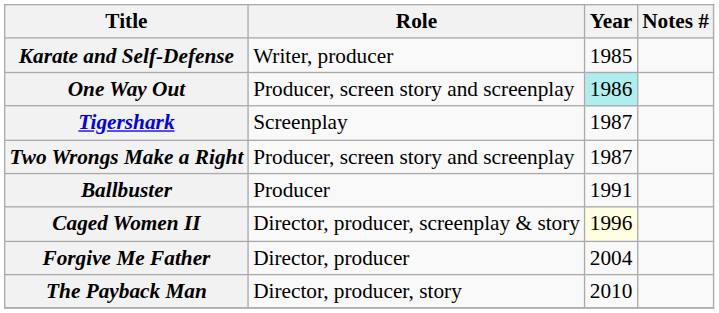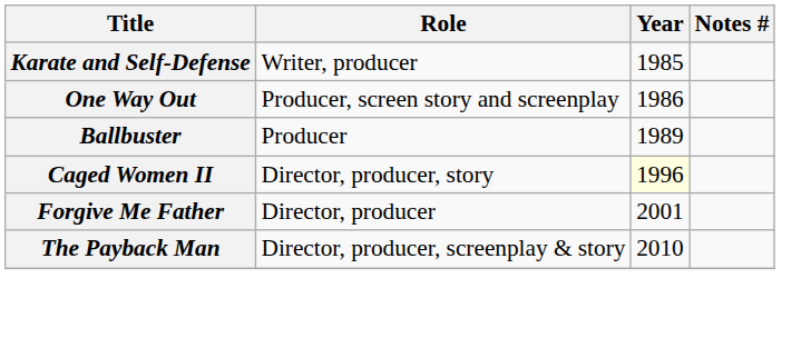One Way Out | Year: paleturquoise background -> no background
- row: Tigershark | Screenplay | 1987
- row: Two Wrongs Make a Right | Producer, screen story and screenplay | 1987
Ballbuster | Year: 1991 -> 1989
Caged Women II | Role: Director, producer, screenplay & story -> Director, producer, story
Forgive Me Father | Year: 2004 -> 2001
The Payback Man | Role: Director, producer, story -> Director, producer, screenplay & story
